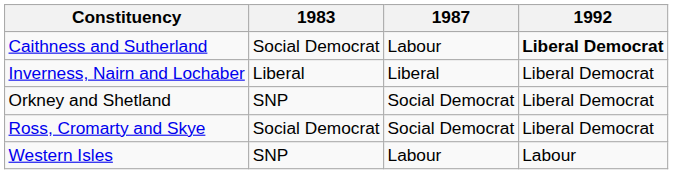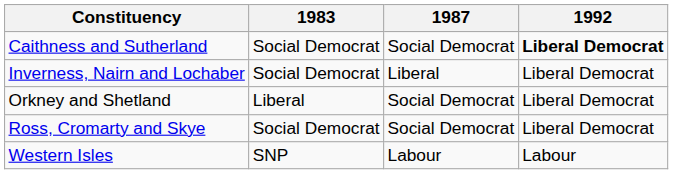Caithness and Sutherland | 1987: Labour -> Social Democrat
Inverness, Nairn and Lochaber | 1983: Liberal -> Social Democrat
Orkney and Shetland | 1983: SNP -> Liberal
